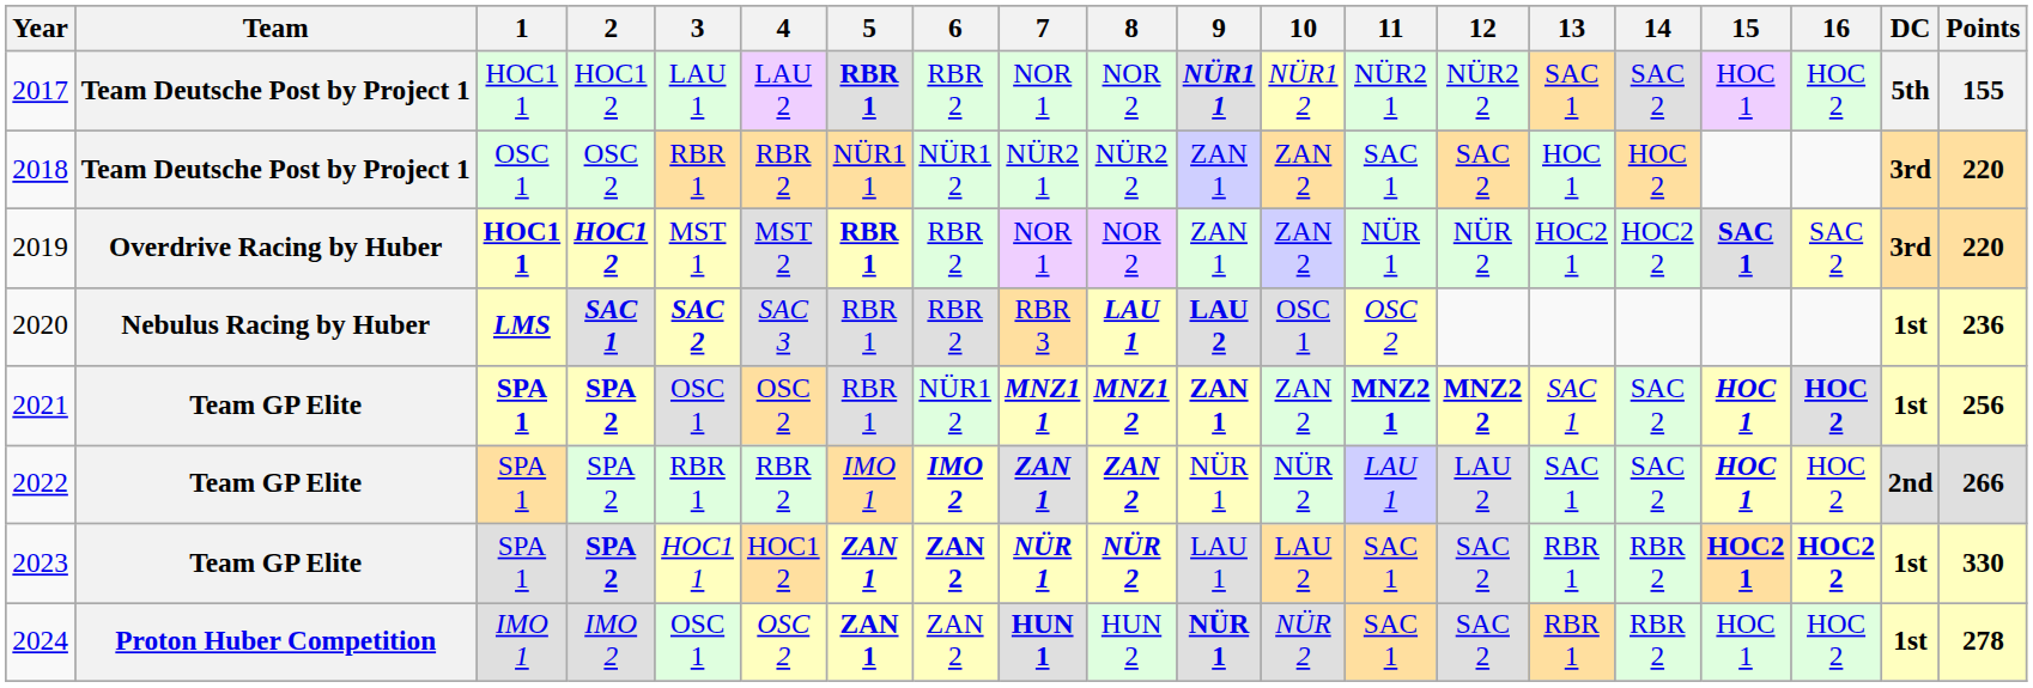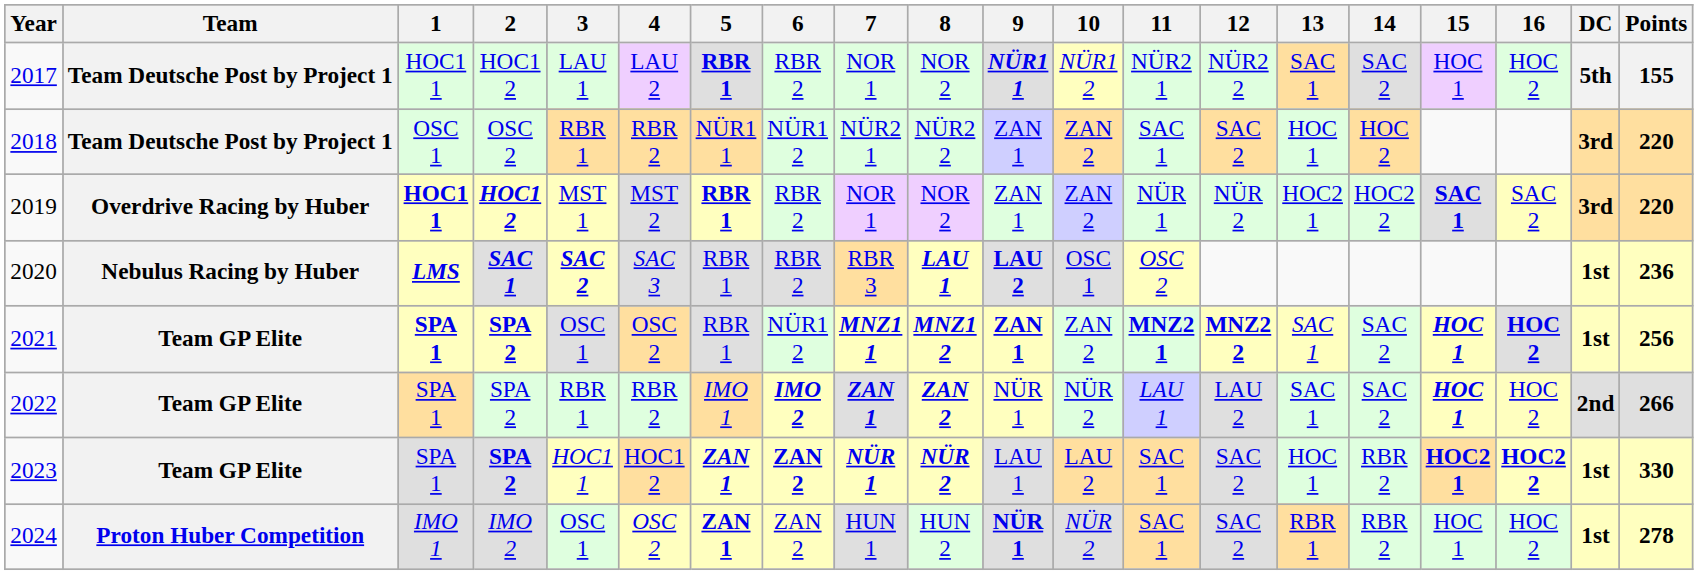2023 | 13: RBR 1 -> HOC 1
2024 | 7: bold -> normal
